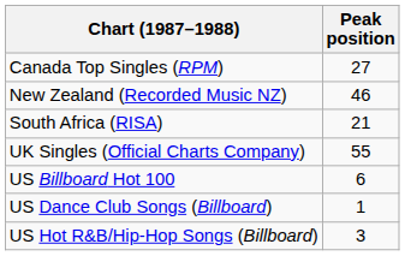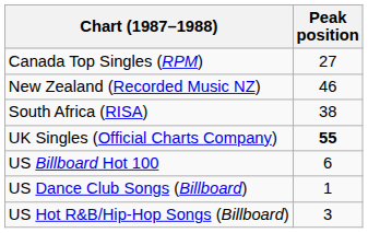South Africa (RISA) | Peak position: 21 -> 38
UK Singles (Official Charts Company) | Peak position: normal -> bold
